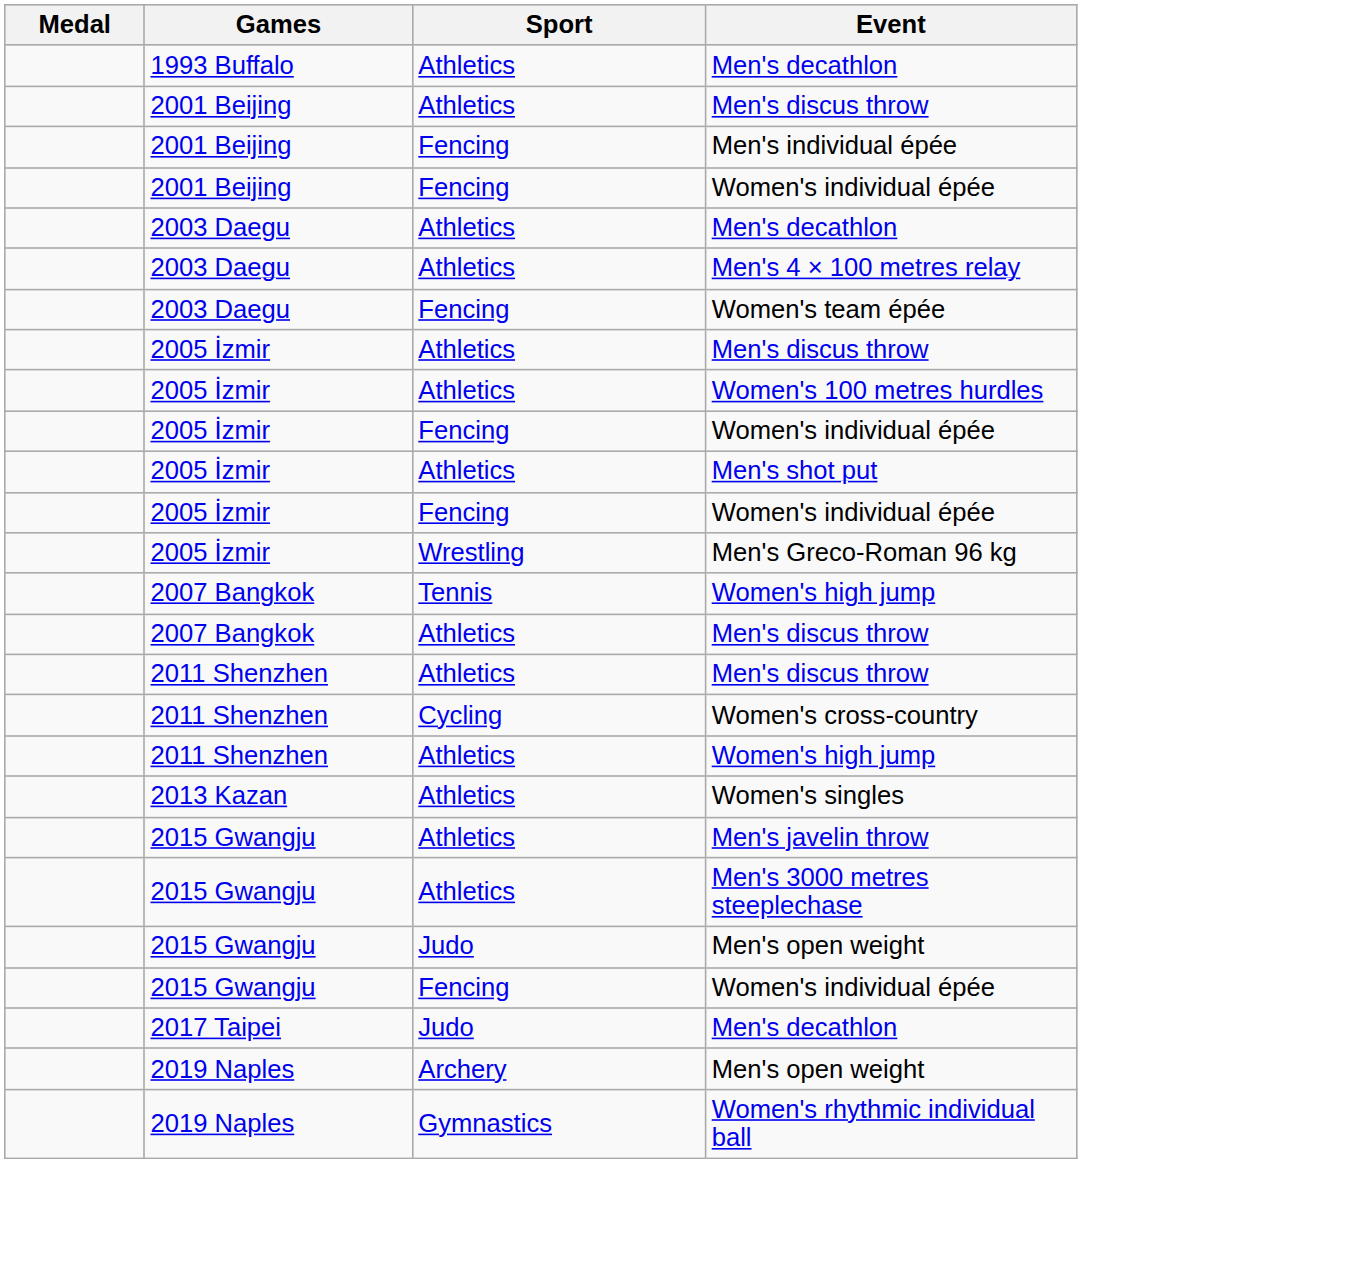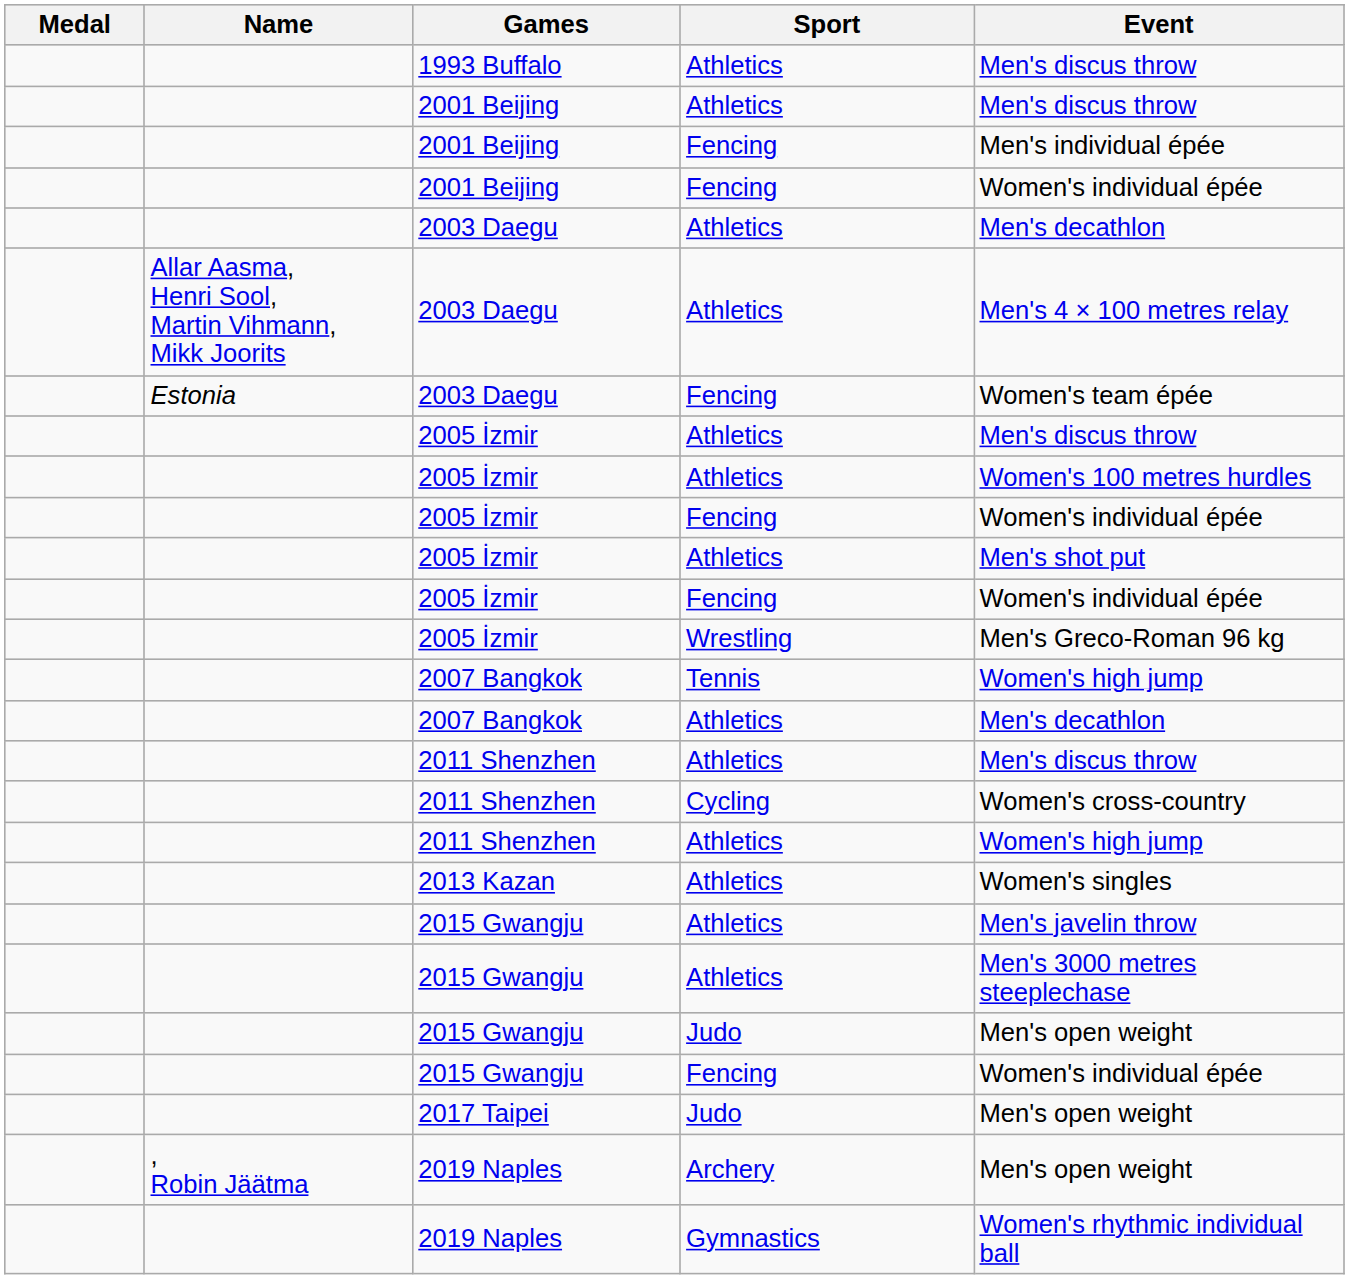+ column: Name | Allar Aasma, Henri Sool, Martin Vihmann, Mikk Joorits | Estonia | , Robin Jäätma
1993 Buffalo | Event: Men's decathlon -> Men's discus throw
2007 Bangkok / Athletics | Event: Men's discus throw -> Men's decathlon
2017 Taipei | Event: Men's decathlon -> Men's open weight
